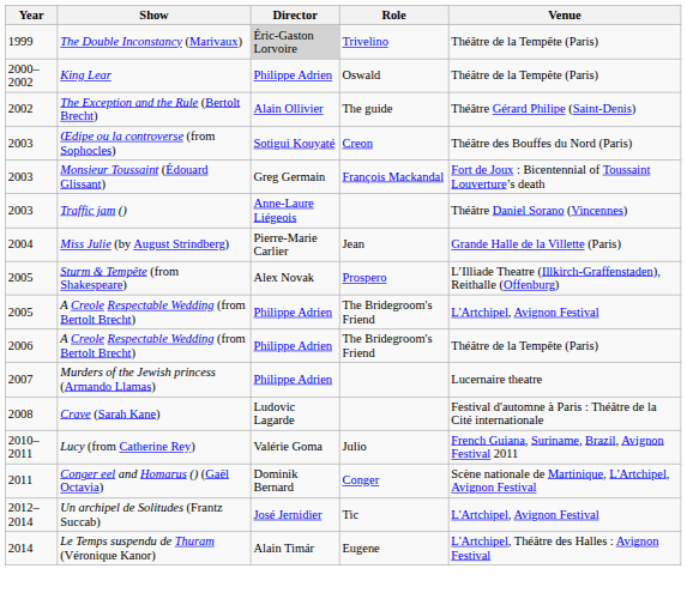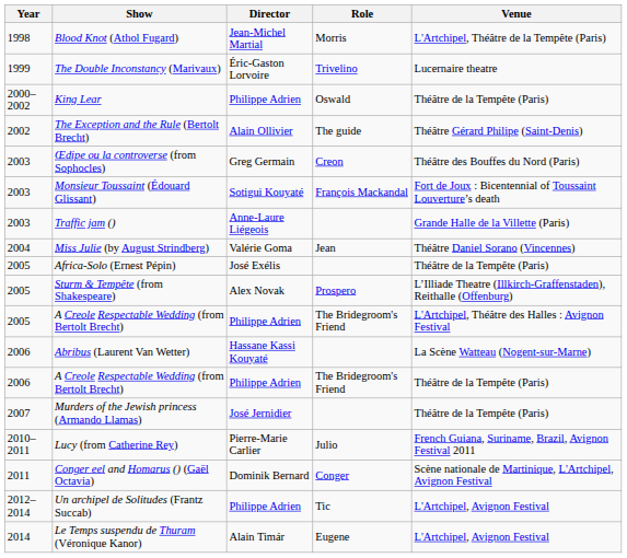+ row: 1998 | Blood Knot (Athol Fugard) | Jean-Michel Martial | Morris | L'Artchipel, Théâtre de la Tempête (Paris)
The Double Inconstancy (Marivaux) | Director: lightgrey background -> no background
The Double Inconstancy (Marivaux) | Venue: Théâtre de la Tempête (Paris) -> Lucernaire theatre
Œdipe ou la controverse (from Sophocles) | Director: Sotigui Kouyaté -> Greg Germain
Monsieur Toussaint (Édouard Glissant) | Director: Greg Germain -> Sotigui Kouyaté
Traffic jam () | Venue: Théâtre Daniel Sorano (Vincennes) -> Grande Halle de la Villette (Paris)
Miss Julie (by August Strindberg) | Director: Pierre-Marie Carlier -> Valérie Goma
Miss Julie (by August Strindberg) | Venue: Grande Halle de la Villette (Paris) -> Théâtre Daniel Sorano (Vincennes)
+ row: 2005 | Africa-Solo (Ernest Pépin) | José Exélis | Théâtre de la Tempête (Paris)
2005 / A Creole Respectable Wedding (from Bertolt Brecht) | Venue: L'Artchipel, Avignon Festival -> L'Artchipel, Théâtre des Halles : Avignon Festival
+ row: 2006 | Abribus (Laurent Van Wetter) | Hassane Kassi Kouyaté | La Scène Watteau (Nogent-sur-Marne)
Murders of the Jewish princess (Armando Llamas) | Director: Philippe Adrien -> José Jernidier
Murders of the Jewish princess (Armando Llamas) | Venue: Lucernaire theatre -> Théâtre de la Tempête (Paris)
- row: 2008 | Crave (Sarah Kane) | Ludovic Lagarde | Festival d'automne à Paris : Théâtre de la Cité internationale
Lucy (from Catherine Rey) | Director: Valérie Goma -> Pierre-Marie Carlier
Un archipel de Solitudes (Frantz Succab) | Director: José Jernidier -> Philippe Adrien
Le Temps suspendu de Thuram (Véronique Kanor) | Venue: L'Artchipel, Théâtre des Halles : Avignon Festival -> L'Artchipel, Avignon Festival
